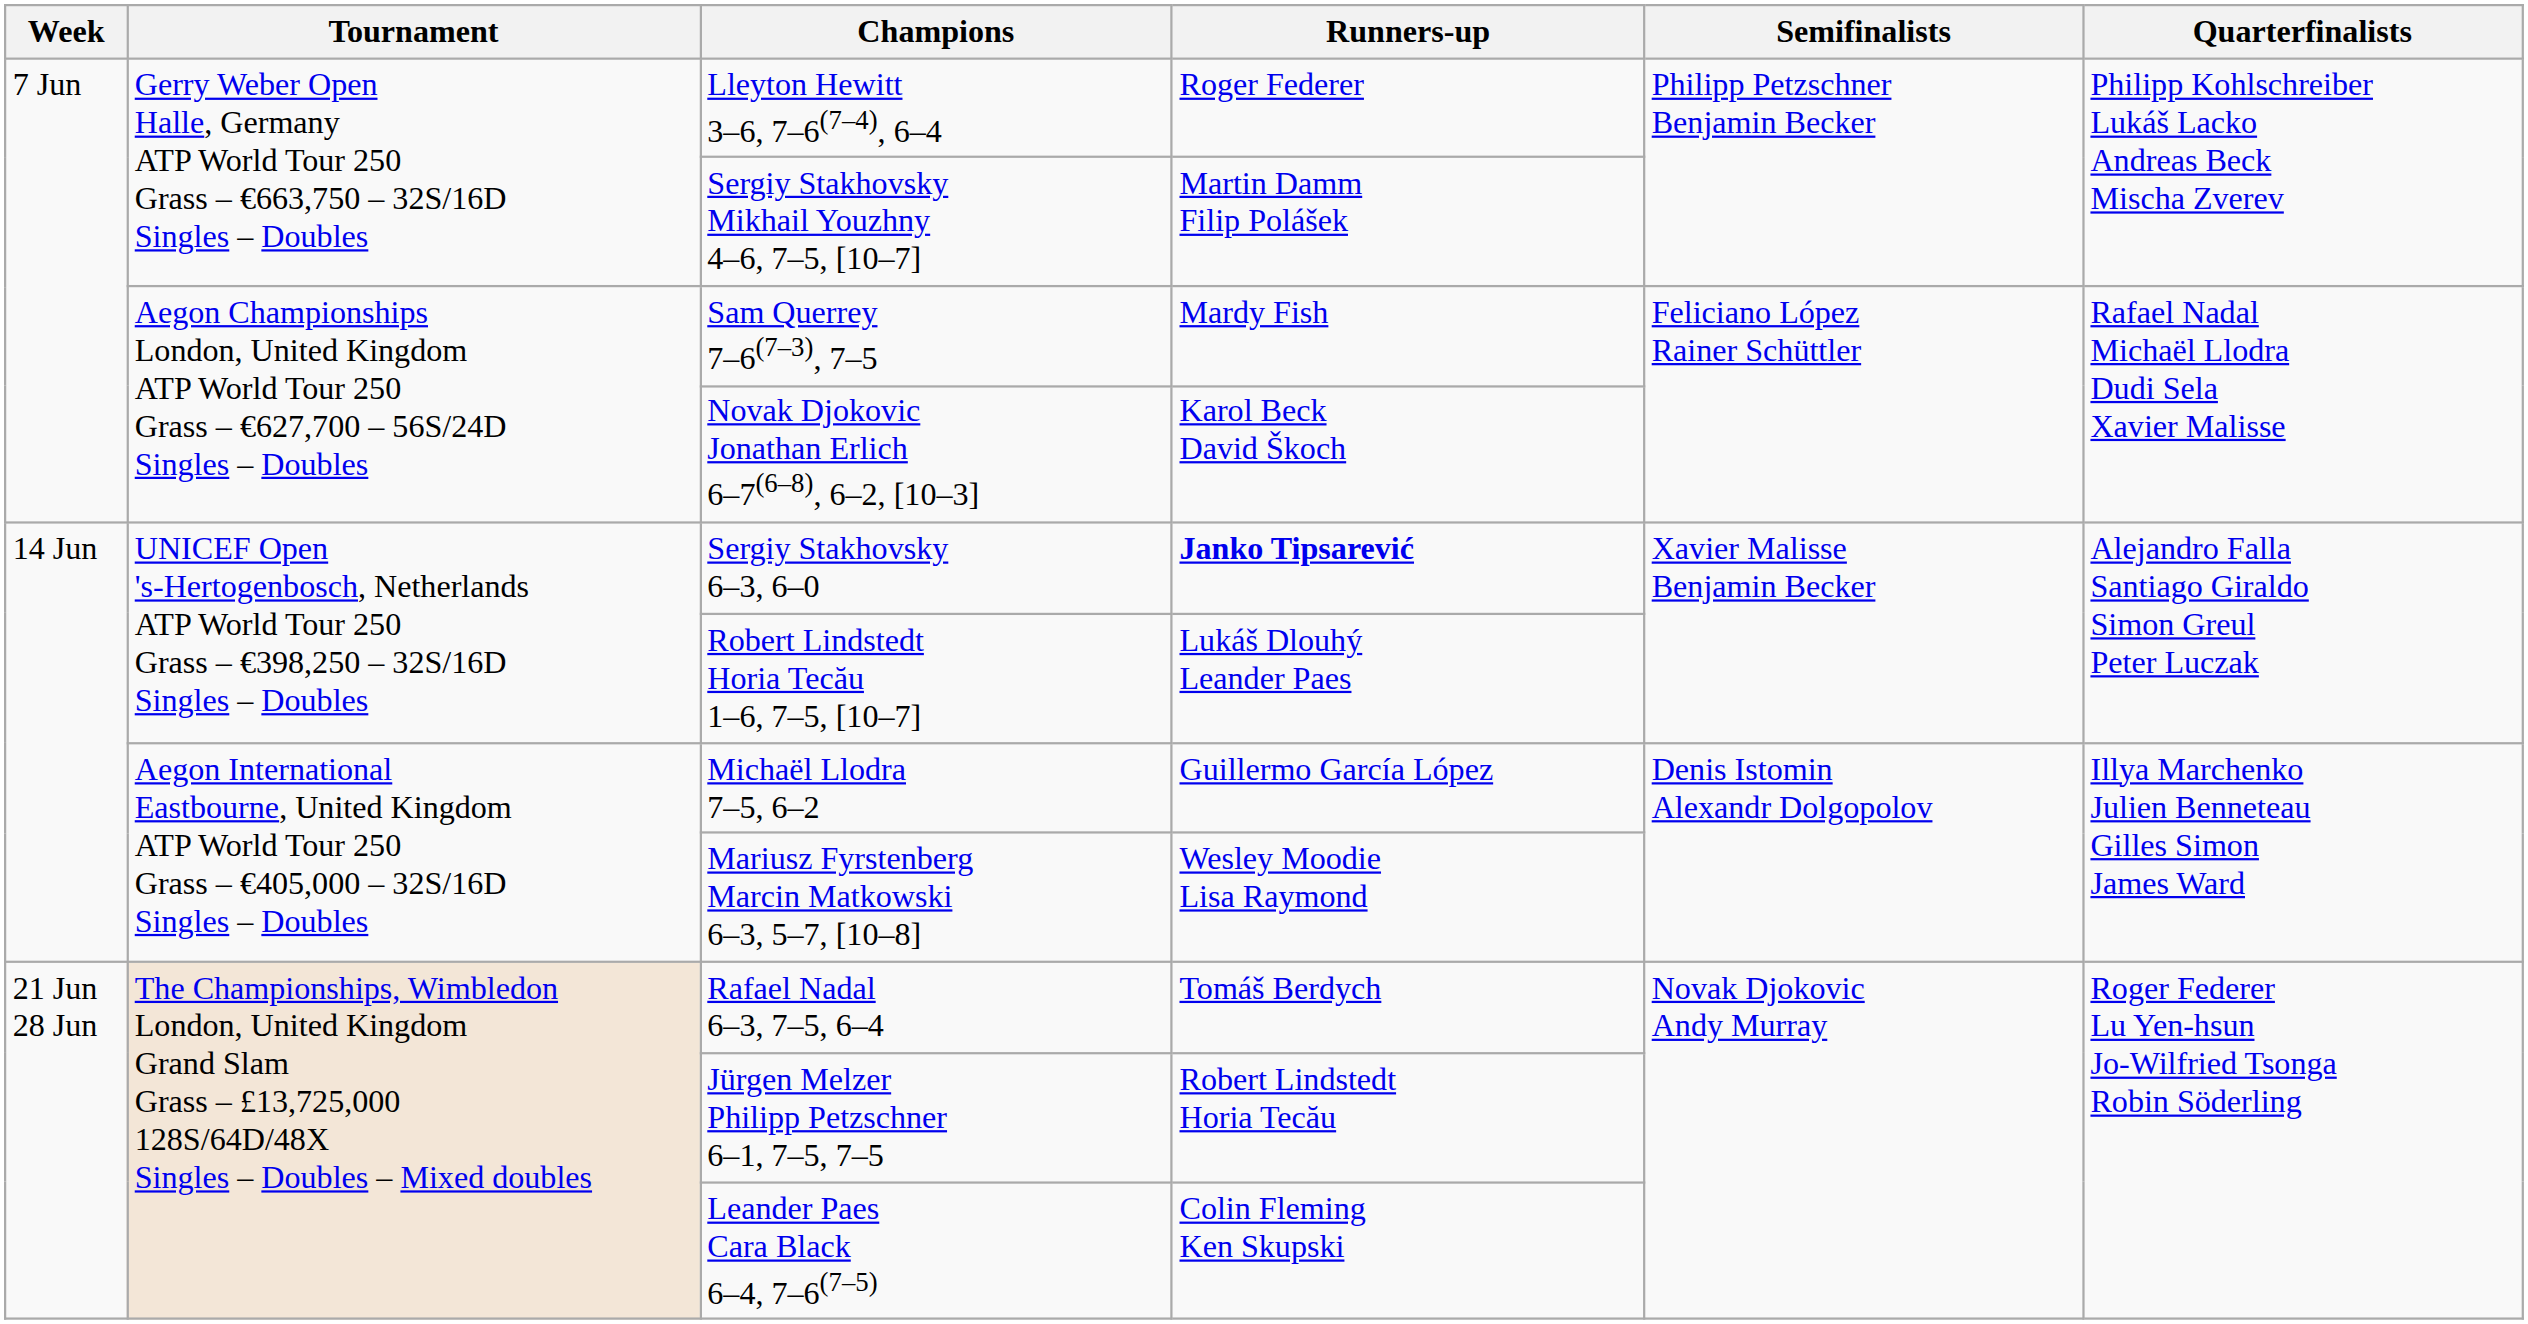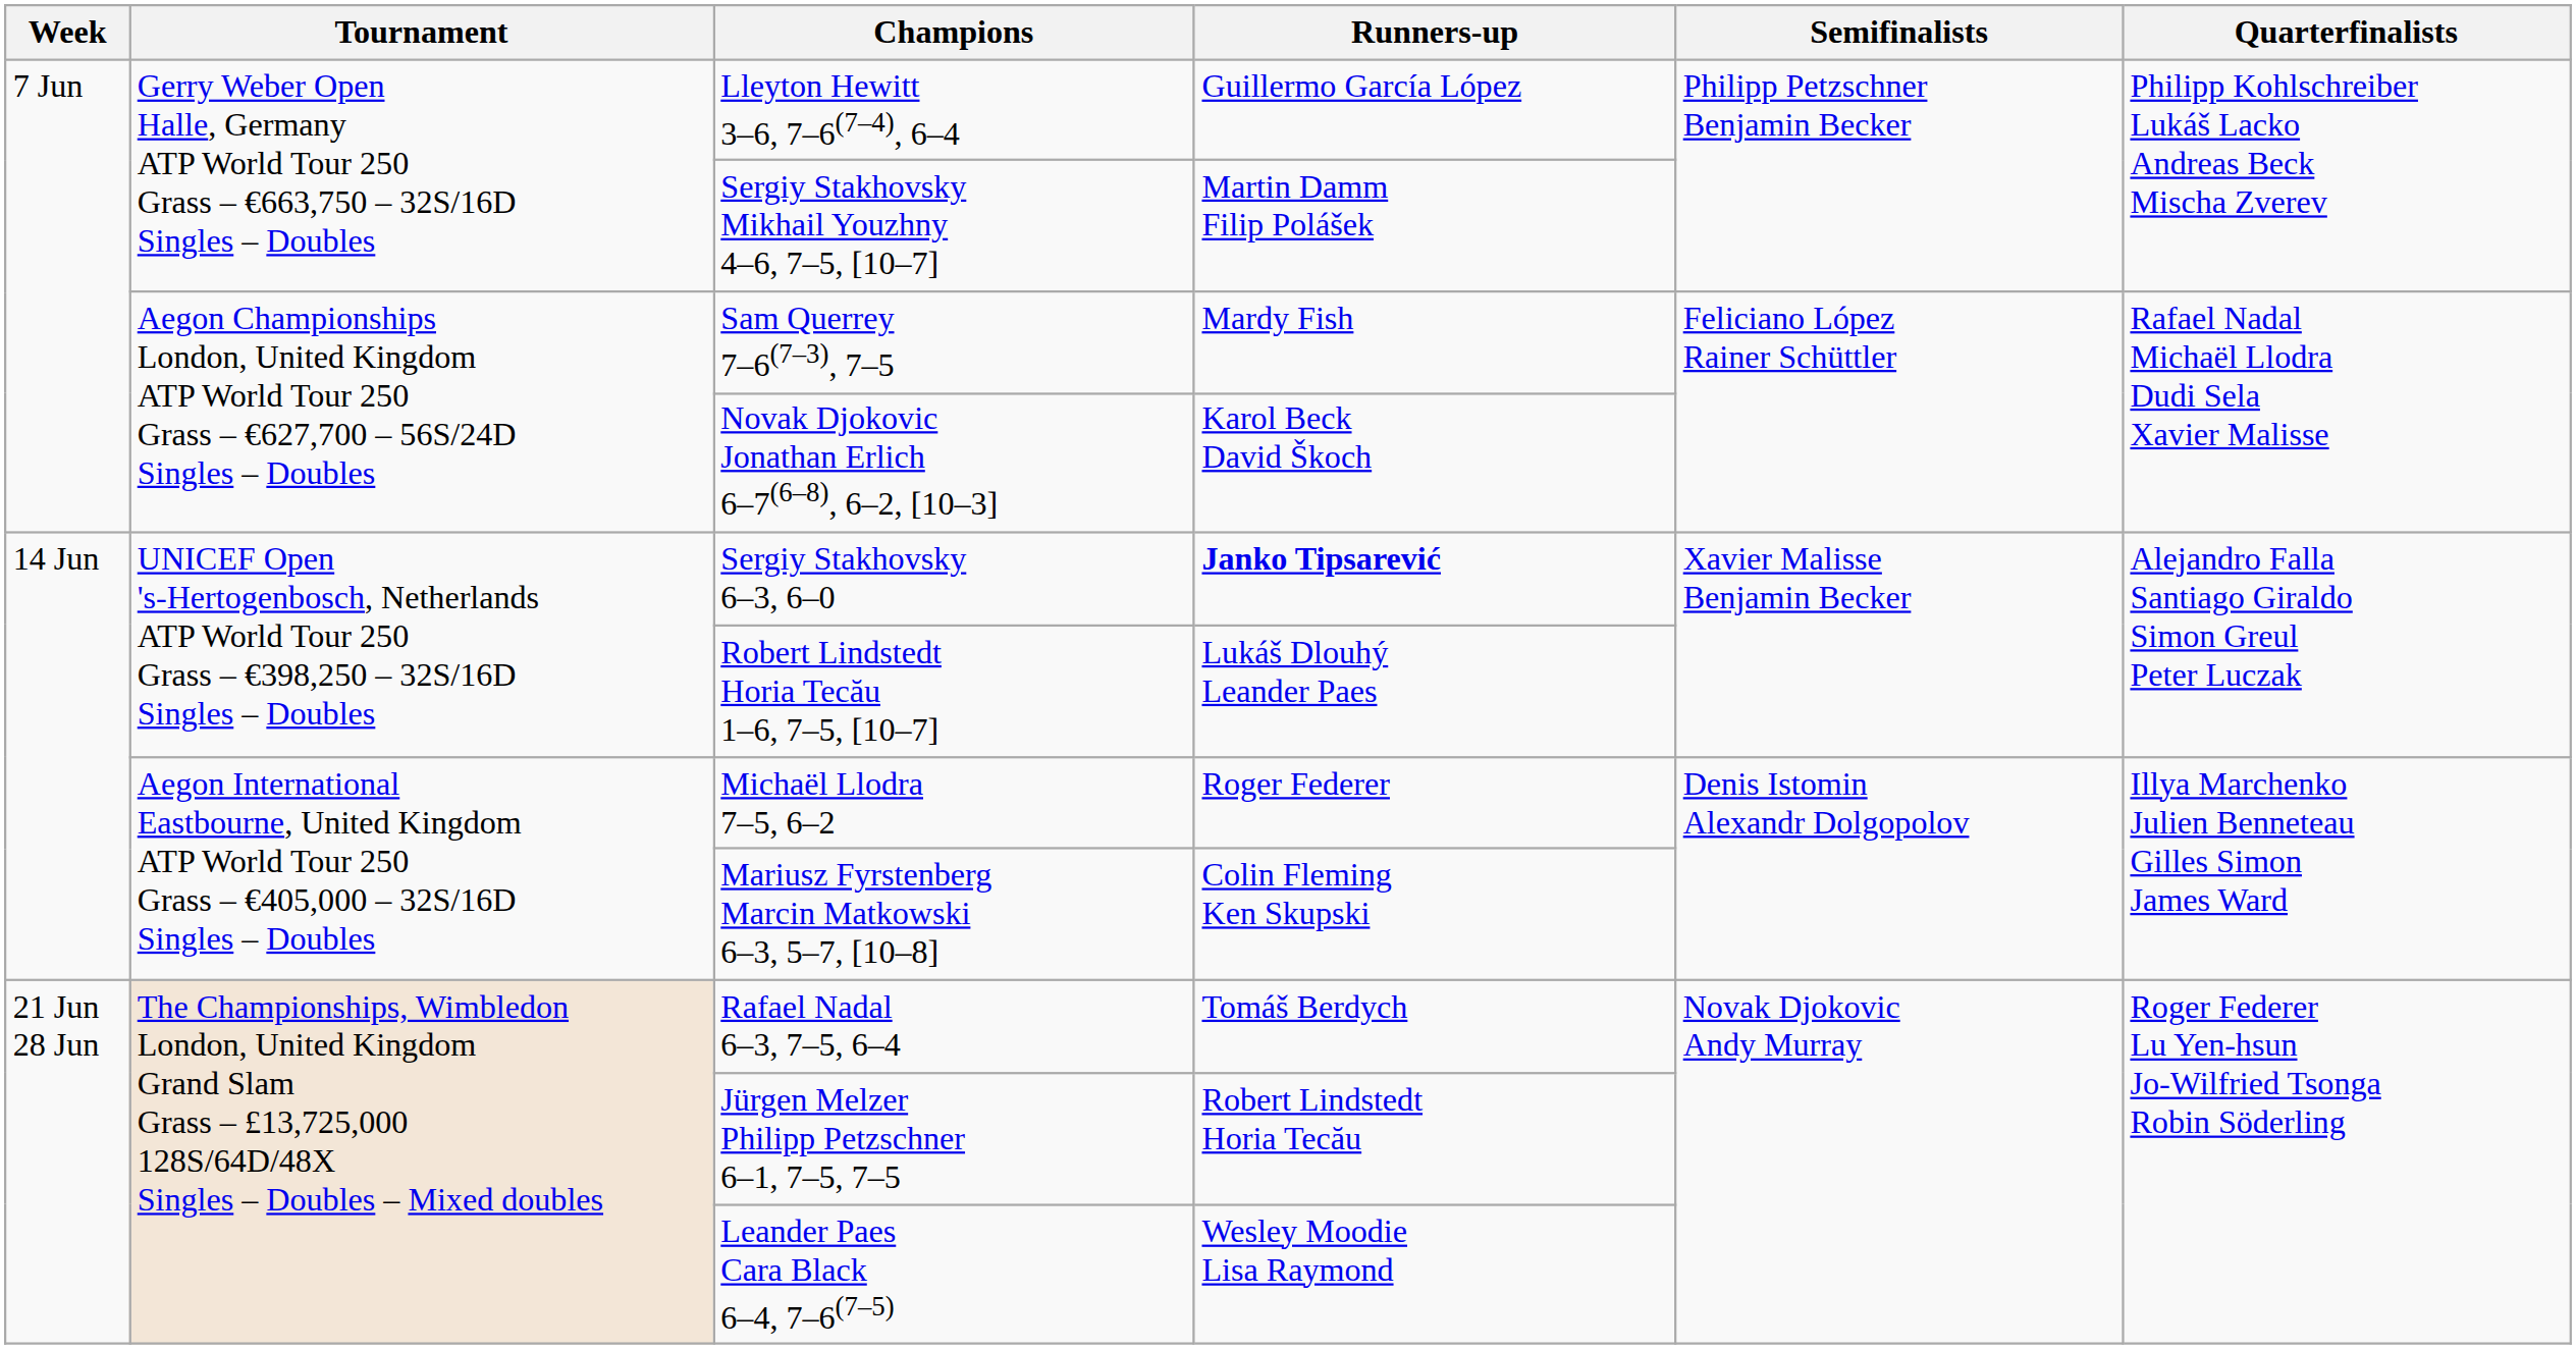Lleyton Hewitt 3–6, 7–6(7–4), 6–4 | Runners-up: Roger Federer -> Guillermo García López
Michaël Llodra 7–5, 6–2 | Runners-up: Guillermo García López -> Roger Federer
Mariusz Fyrstenberg Marcin Matkowski 6–3, 5–7, [10–8] | Runners-up: Wesley Moodie Lisa Raymond -> Colin Fleming Ken Skupski
Leander Paes Cara Black 6–4, 7–6(7–5) | Runners-up: Colin Fleming Ken Skupski -> Wesley Moodie Lisa Raymond
